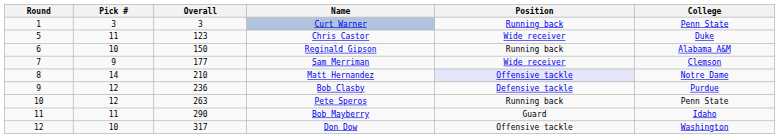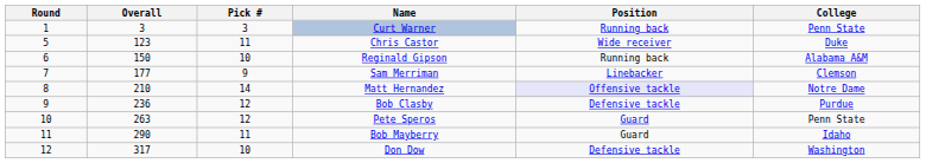columns swapped: Pick # <-> Overall
Sam Merriman | Position: Wide receiver -> Linebacker
Pete Speros | Position: Running back -> Guard
Don Dow | Position: Offensive tackle -> Defensive tackle
